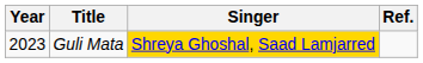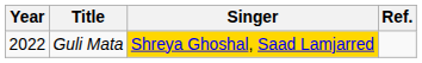Guli Mata | Year: 2023 -> 2022
